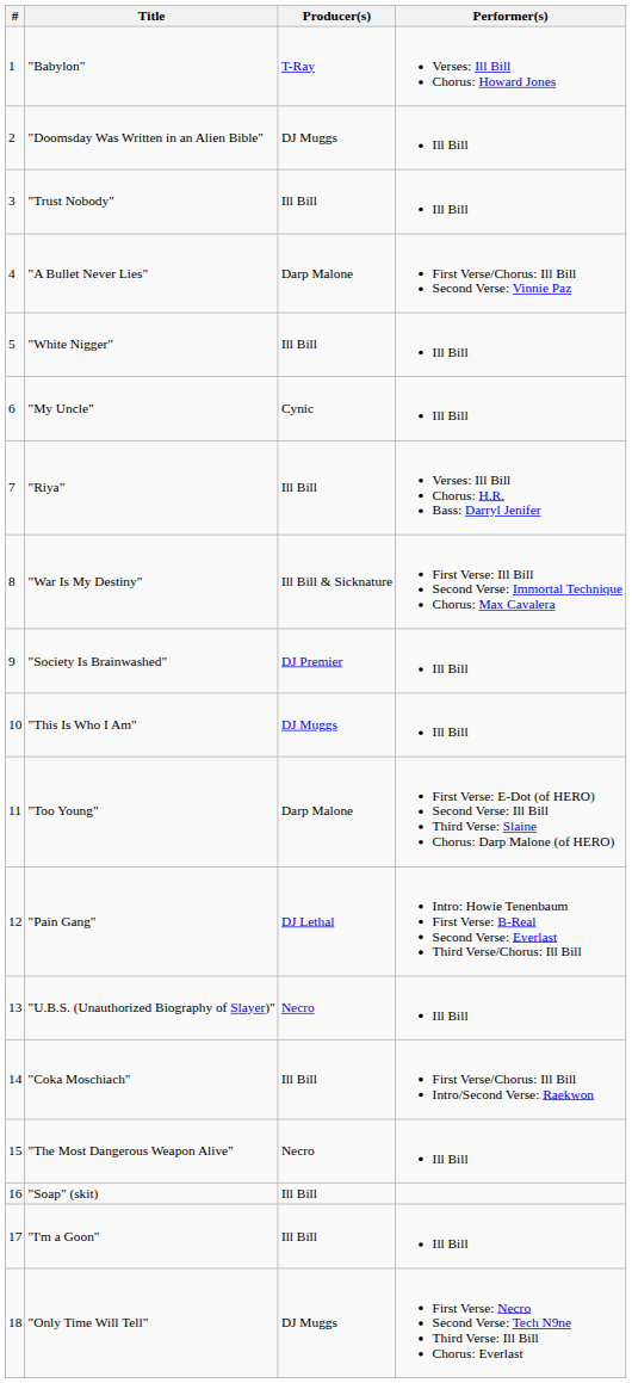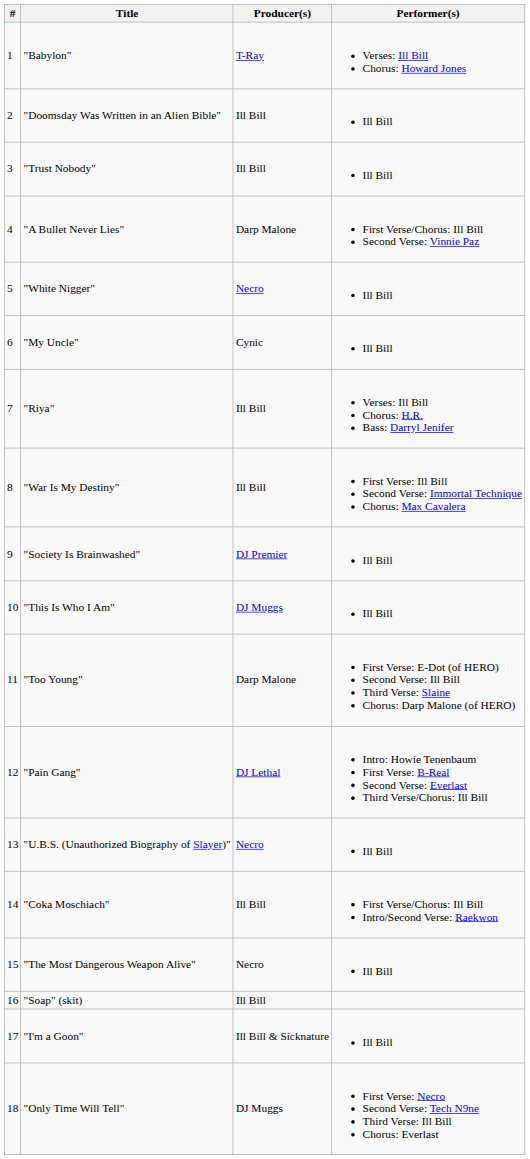"Doomsday Was Written in an Alien Bible" | Producer(s): DJ Muggs -> Ill Bill
"White Nigger" | Producer(s): Ill Bill -> Necro
"War Is My Destiny" | Producer(s): Ill Bill & Sicknature -> Ill Bill
"I'm a Goon" | Producer(s): Ill Bill -> Ill Bill & Sicknature
